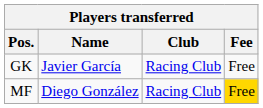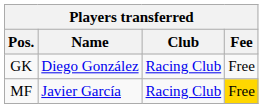GK | Name: Javier García -> Diego González
MF | Name: Diego González -> Javier García
